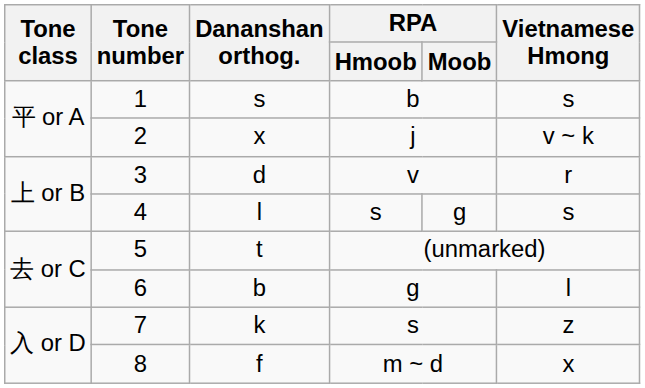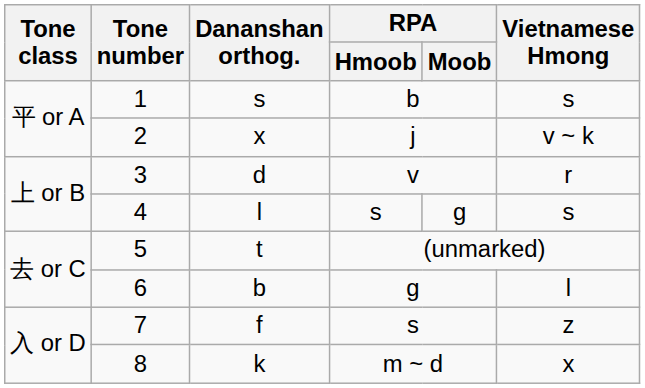7 | Dananshan orthog.: k -> f
8 | Dananshan orthog.: f -> k
